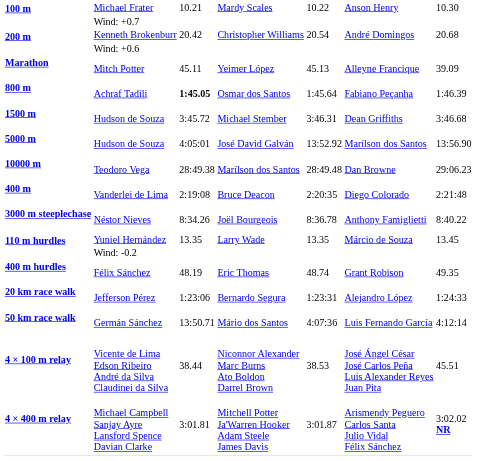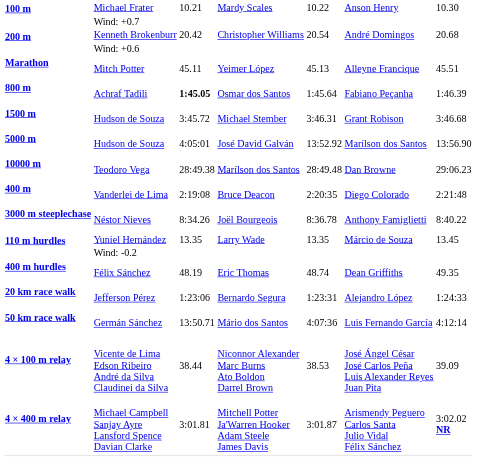Yeimer López | column 7: 39.09 -> 45.51
Michael Stember | column 6: Dean Griffiths -> Grant Robison
Eric Thomas | column 6: Grant Robison -> Dean Griffiths
Niconnor Alexander Marc Burns Ato Boldon Darrel Brown | column 7: 45.51 -> 39.09
